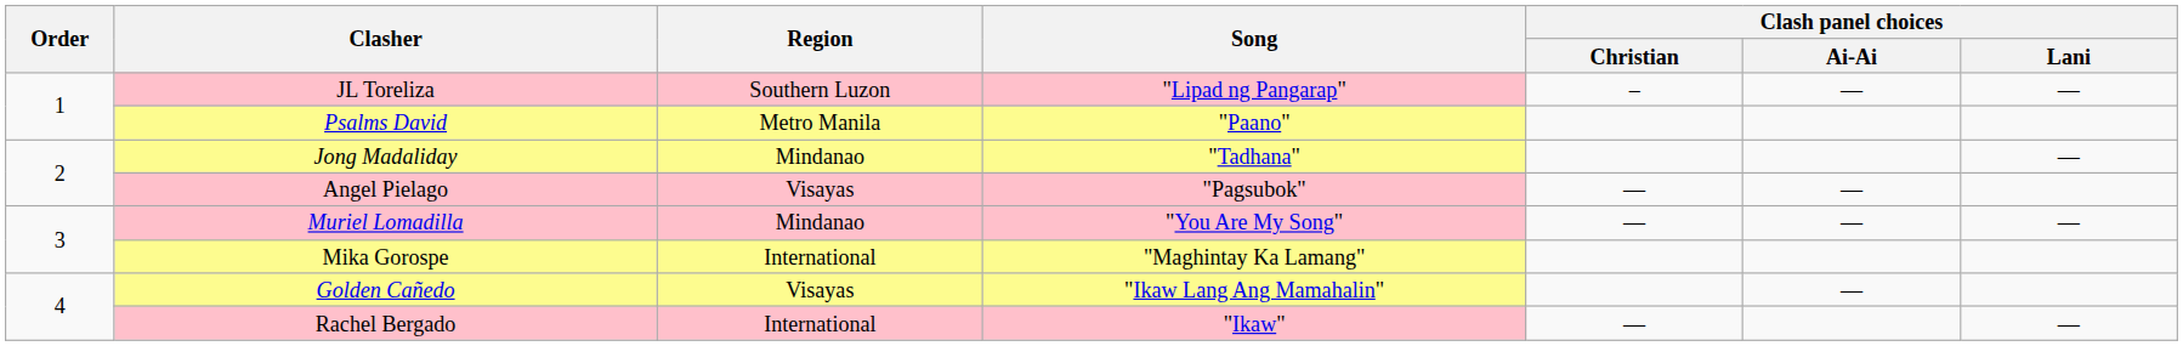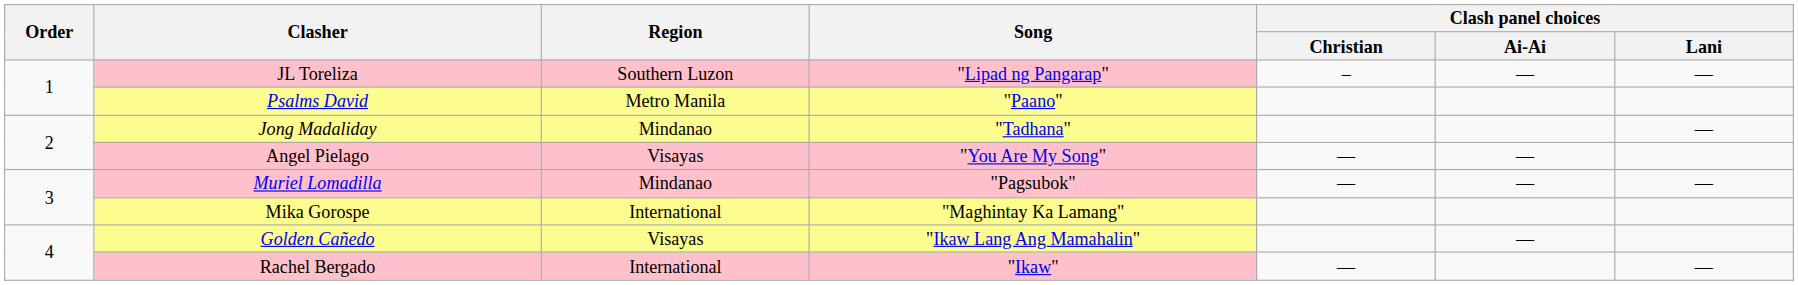Angel Pielago | Song: "Pagsubok" -> "You Are My Song"
Muriel Lomadilla | Song: "You Are My Song" -> "Pagsubok"
